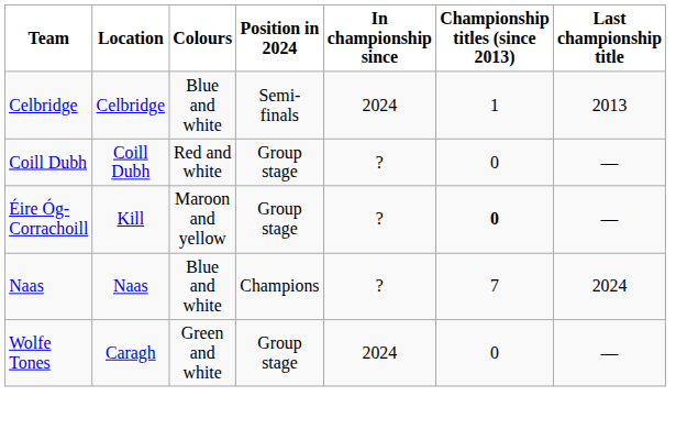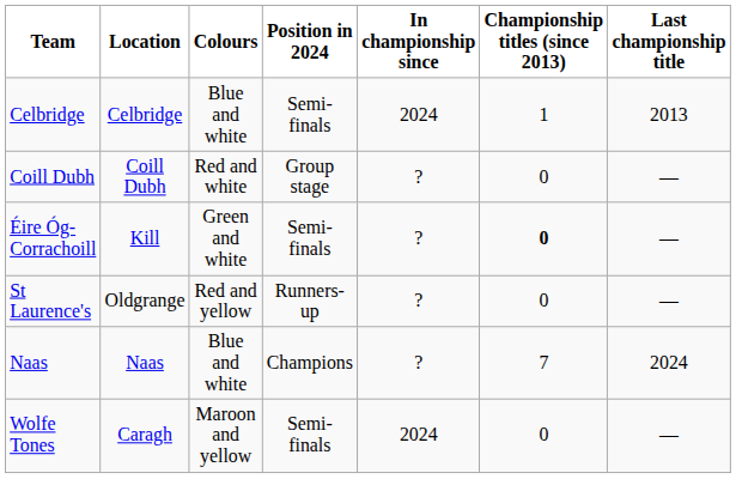Éire Óg-Corrachoill | Colours: Maroon and yellow -> Green and white
Éire Óg-Corrachoill | Position in 2024: Group stage -> Semi-finals
+ row: St Laurence's | Oldgrange | Red and yellow | Runners-up | ? | 0 | —
Wolfe Tones | Colours: Green and white -> Maroon and yellow
Wolfe Tones | Position in 2024: Group stage -> Semi-finals
